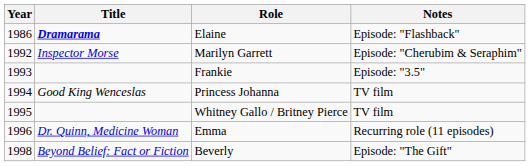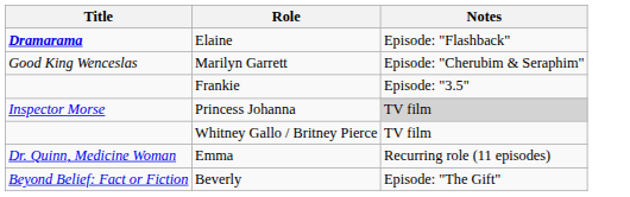- column: Year | 1986 | 1992 | 1993 | 1994 | 1995 | 1996 | 1998
Marilyn Garrett | Title: Inspector Morse -> Good King Wenceslas
Princess Johanna | Title: Good King Wenceslas -> Inspector Morse
Princess Johanna | Notes: no background -> lightgrey background
